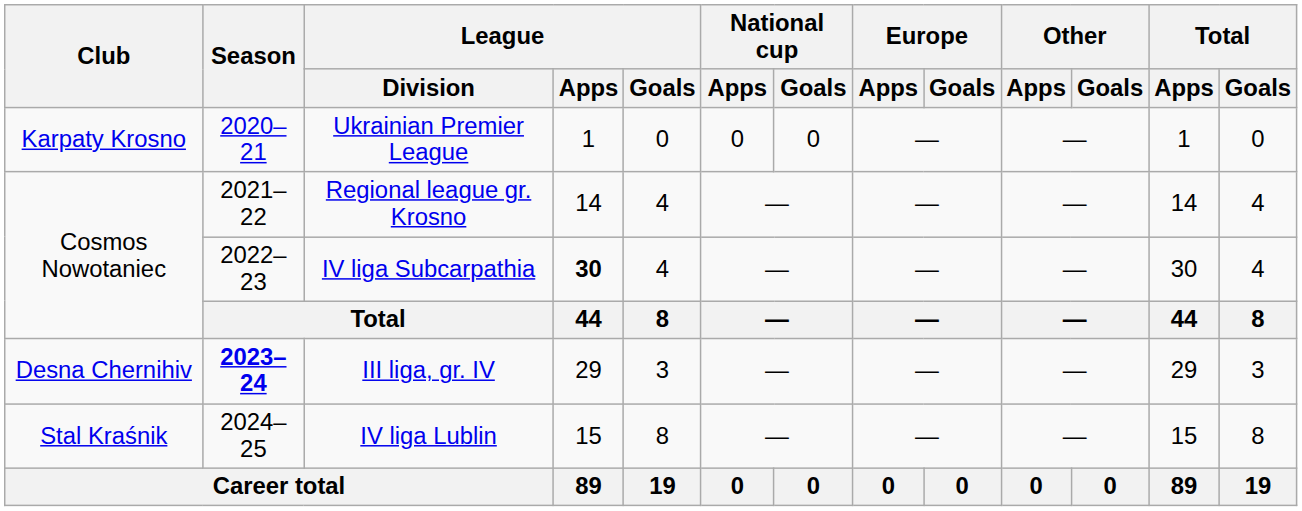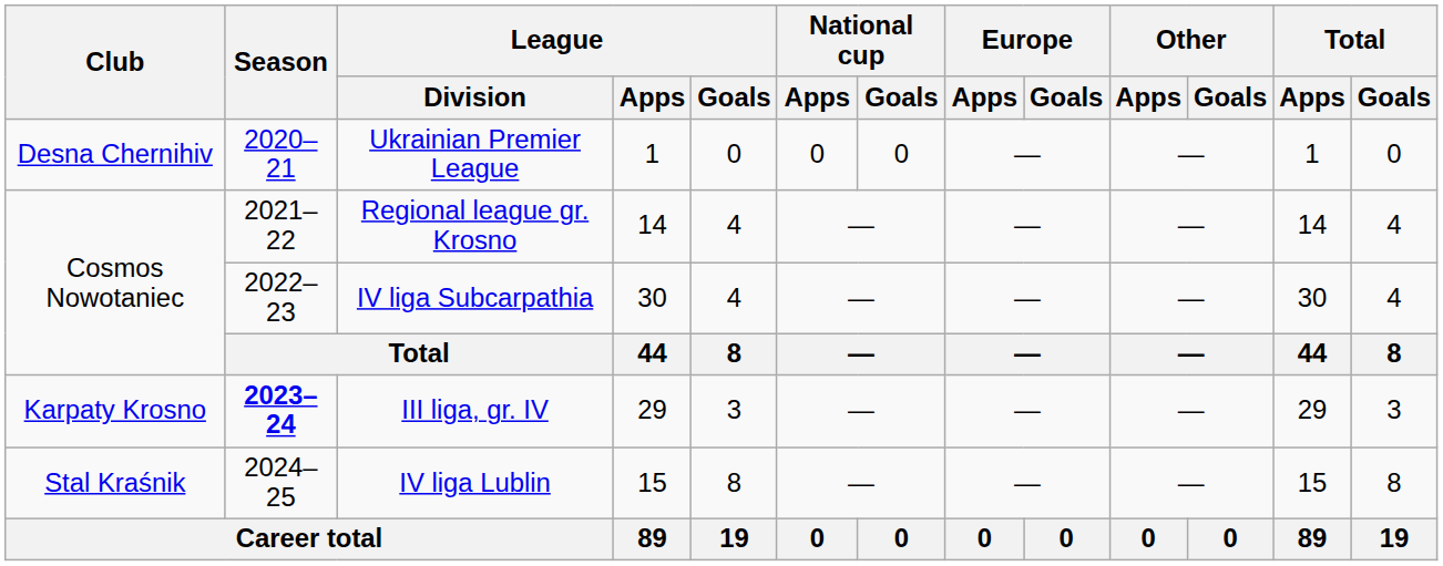Ukrainian Premier League | Club: Karpaty Krosno -> Desna Chernihiv
IV liga Subcarpathia | League / Apps: bold -> normal
III liga, gr. IV | Club: Desna Chernihiv -> Karpaty Krosno
